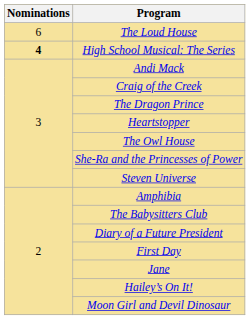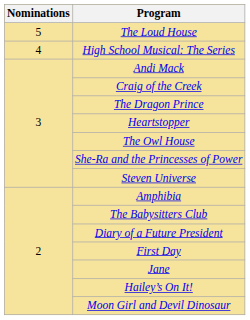The Loud House | Nominations: 6 -> 5
High School Musical: The Series | Nominations: bold -> normal
